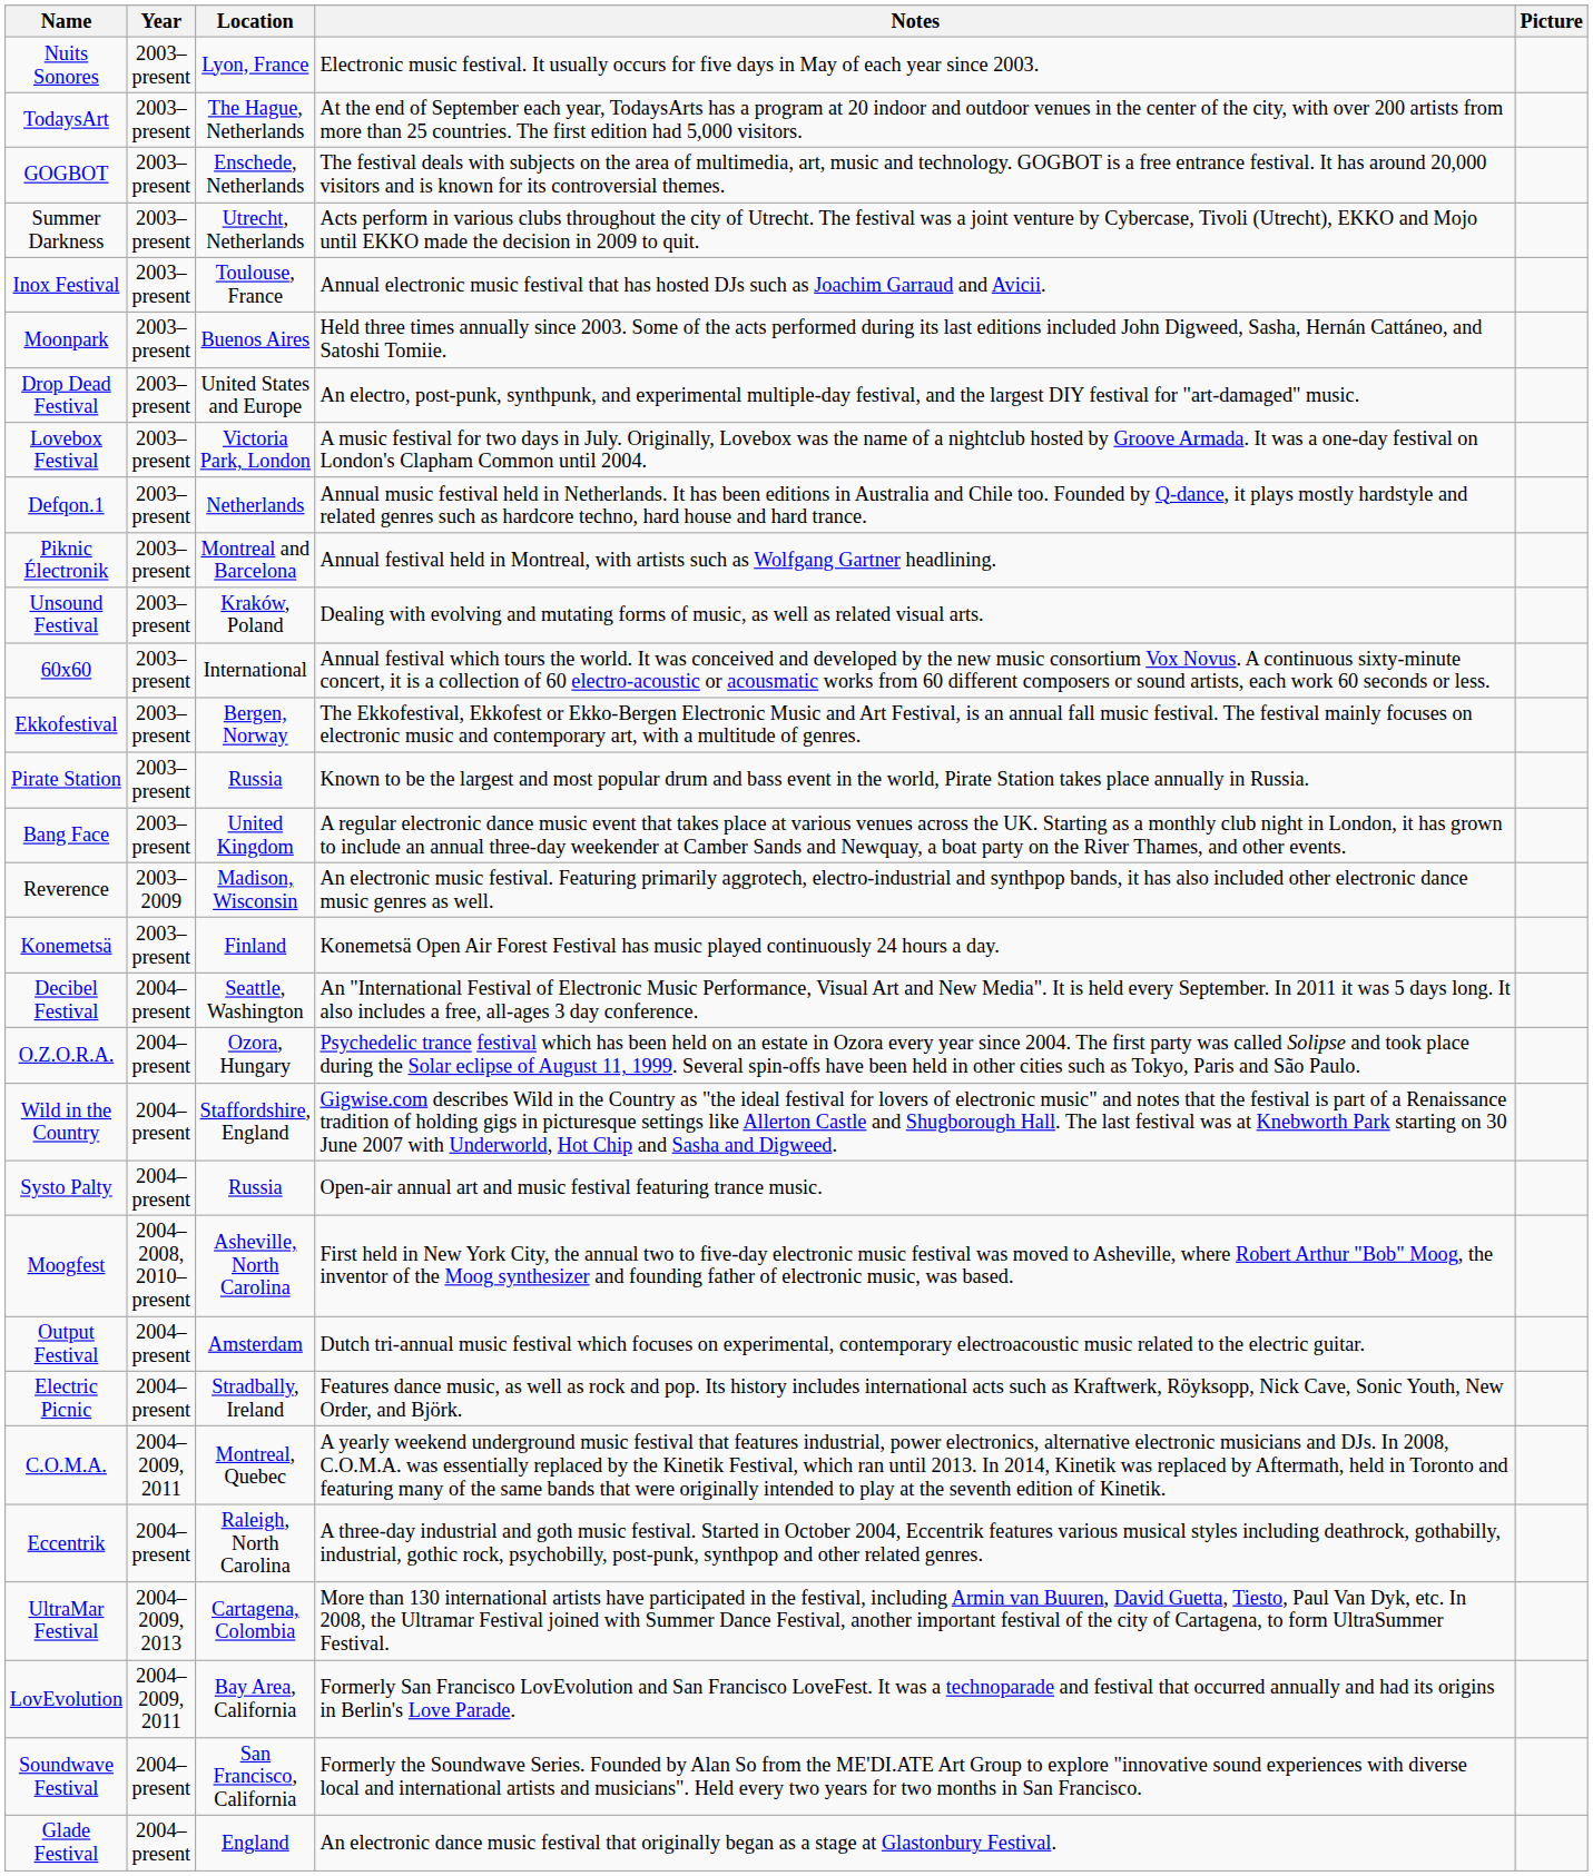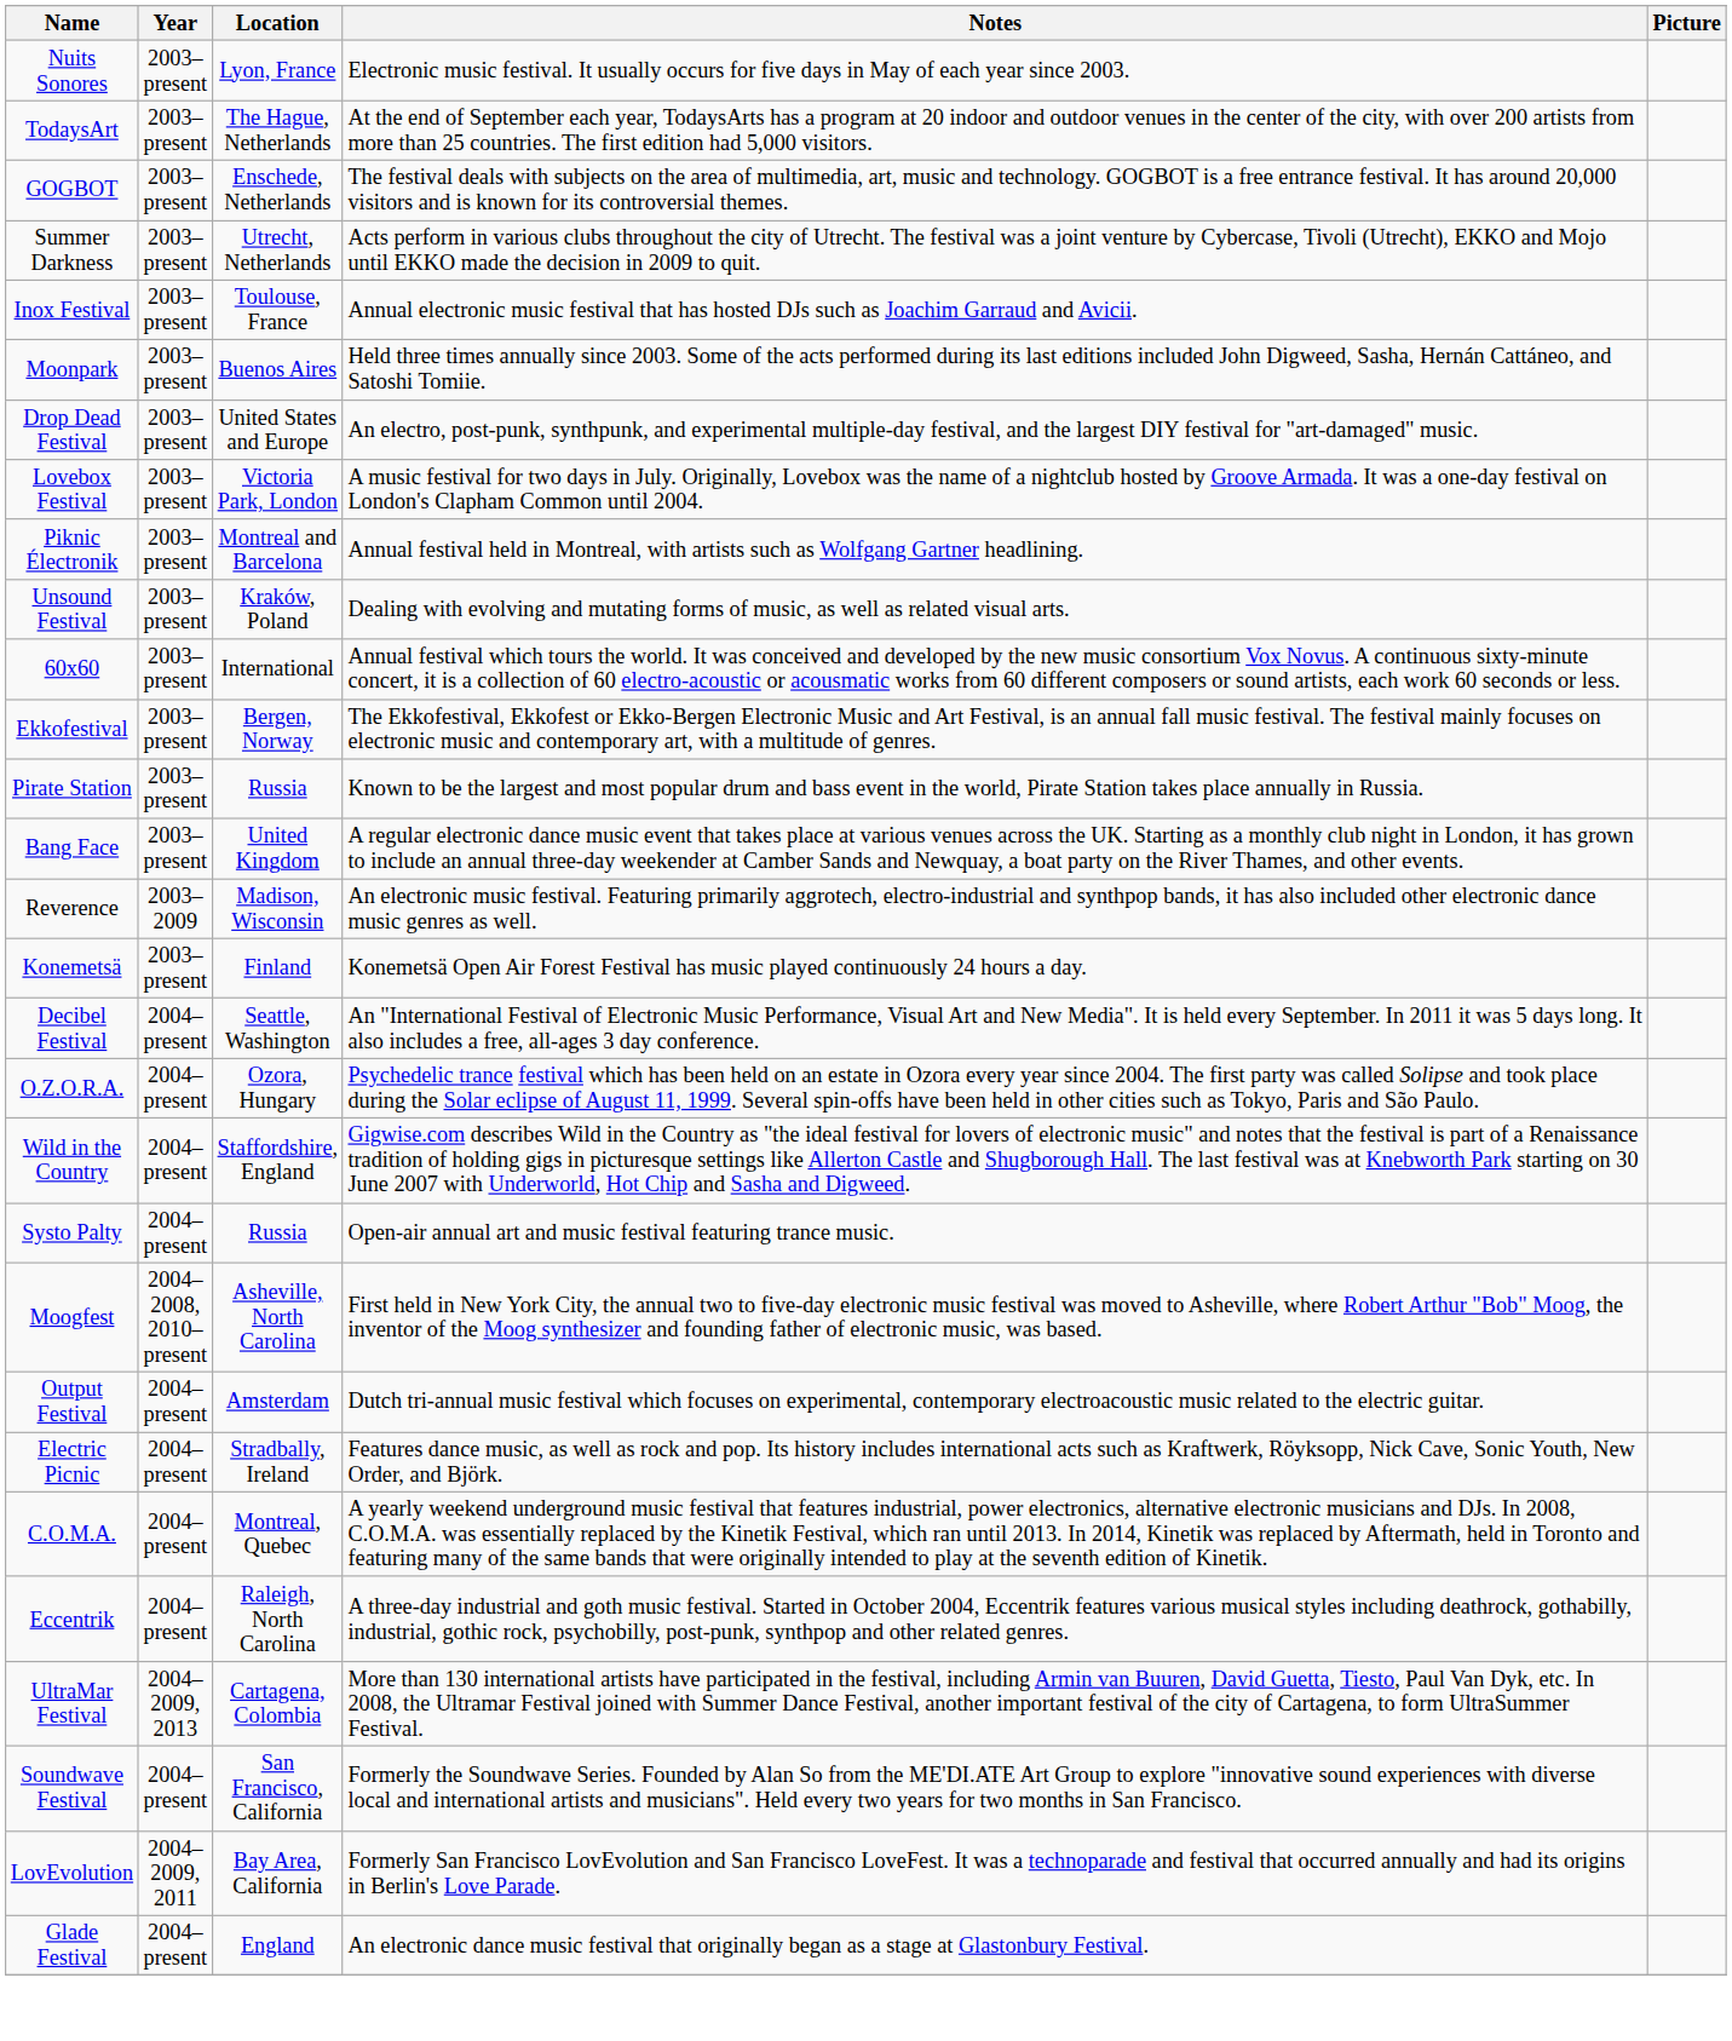- row: Defqon.1 | 2003–present | Netherlands | Annual music festival held in Netherlands. It has been editions in Australia and Chile too. Founded by Q-dance, it plays mostly hardstyle and related genres such as hardcore techno, hard house and hard trance.
C.O.M.A. | Year: 2004–2009, 2011 -> 2004–present
rows swapped: Soundwave Festival <-> LovEvolution
